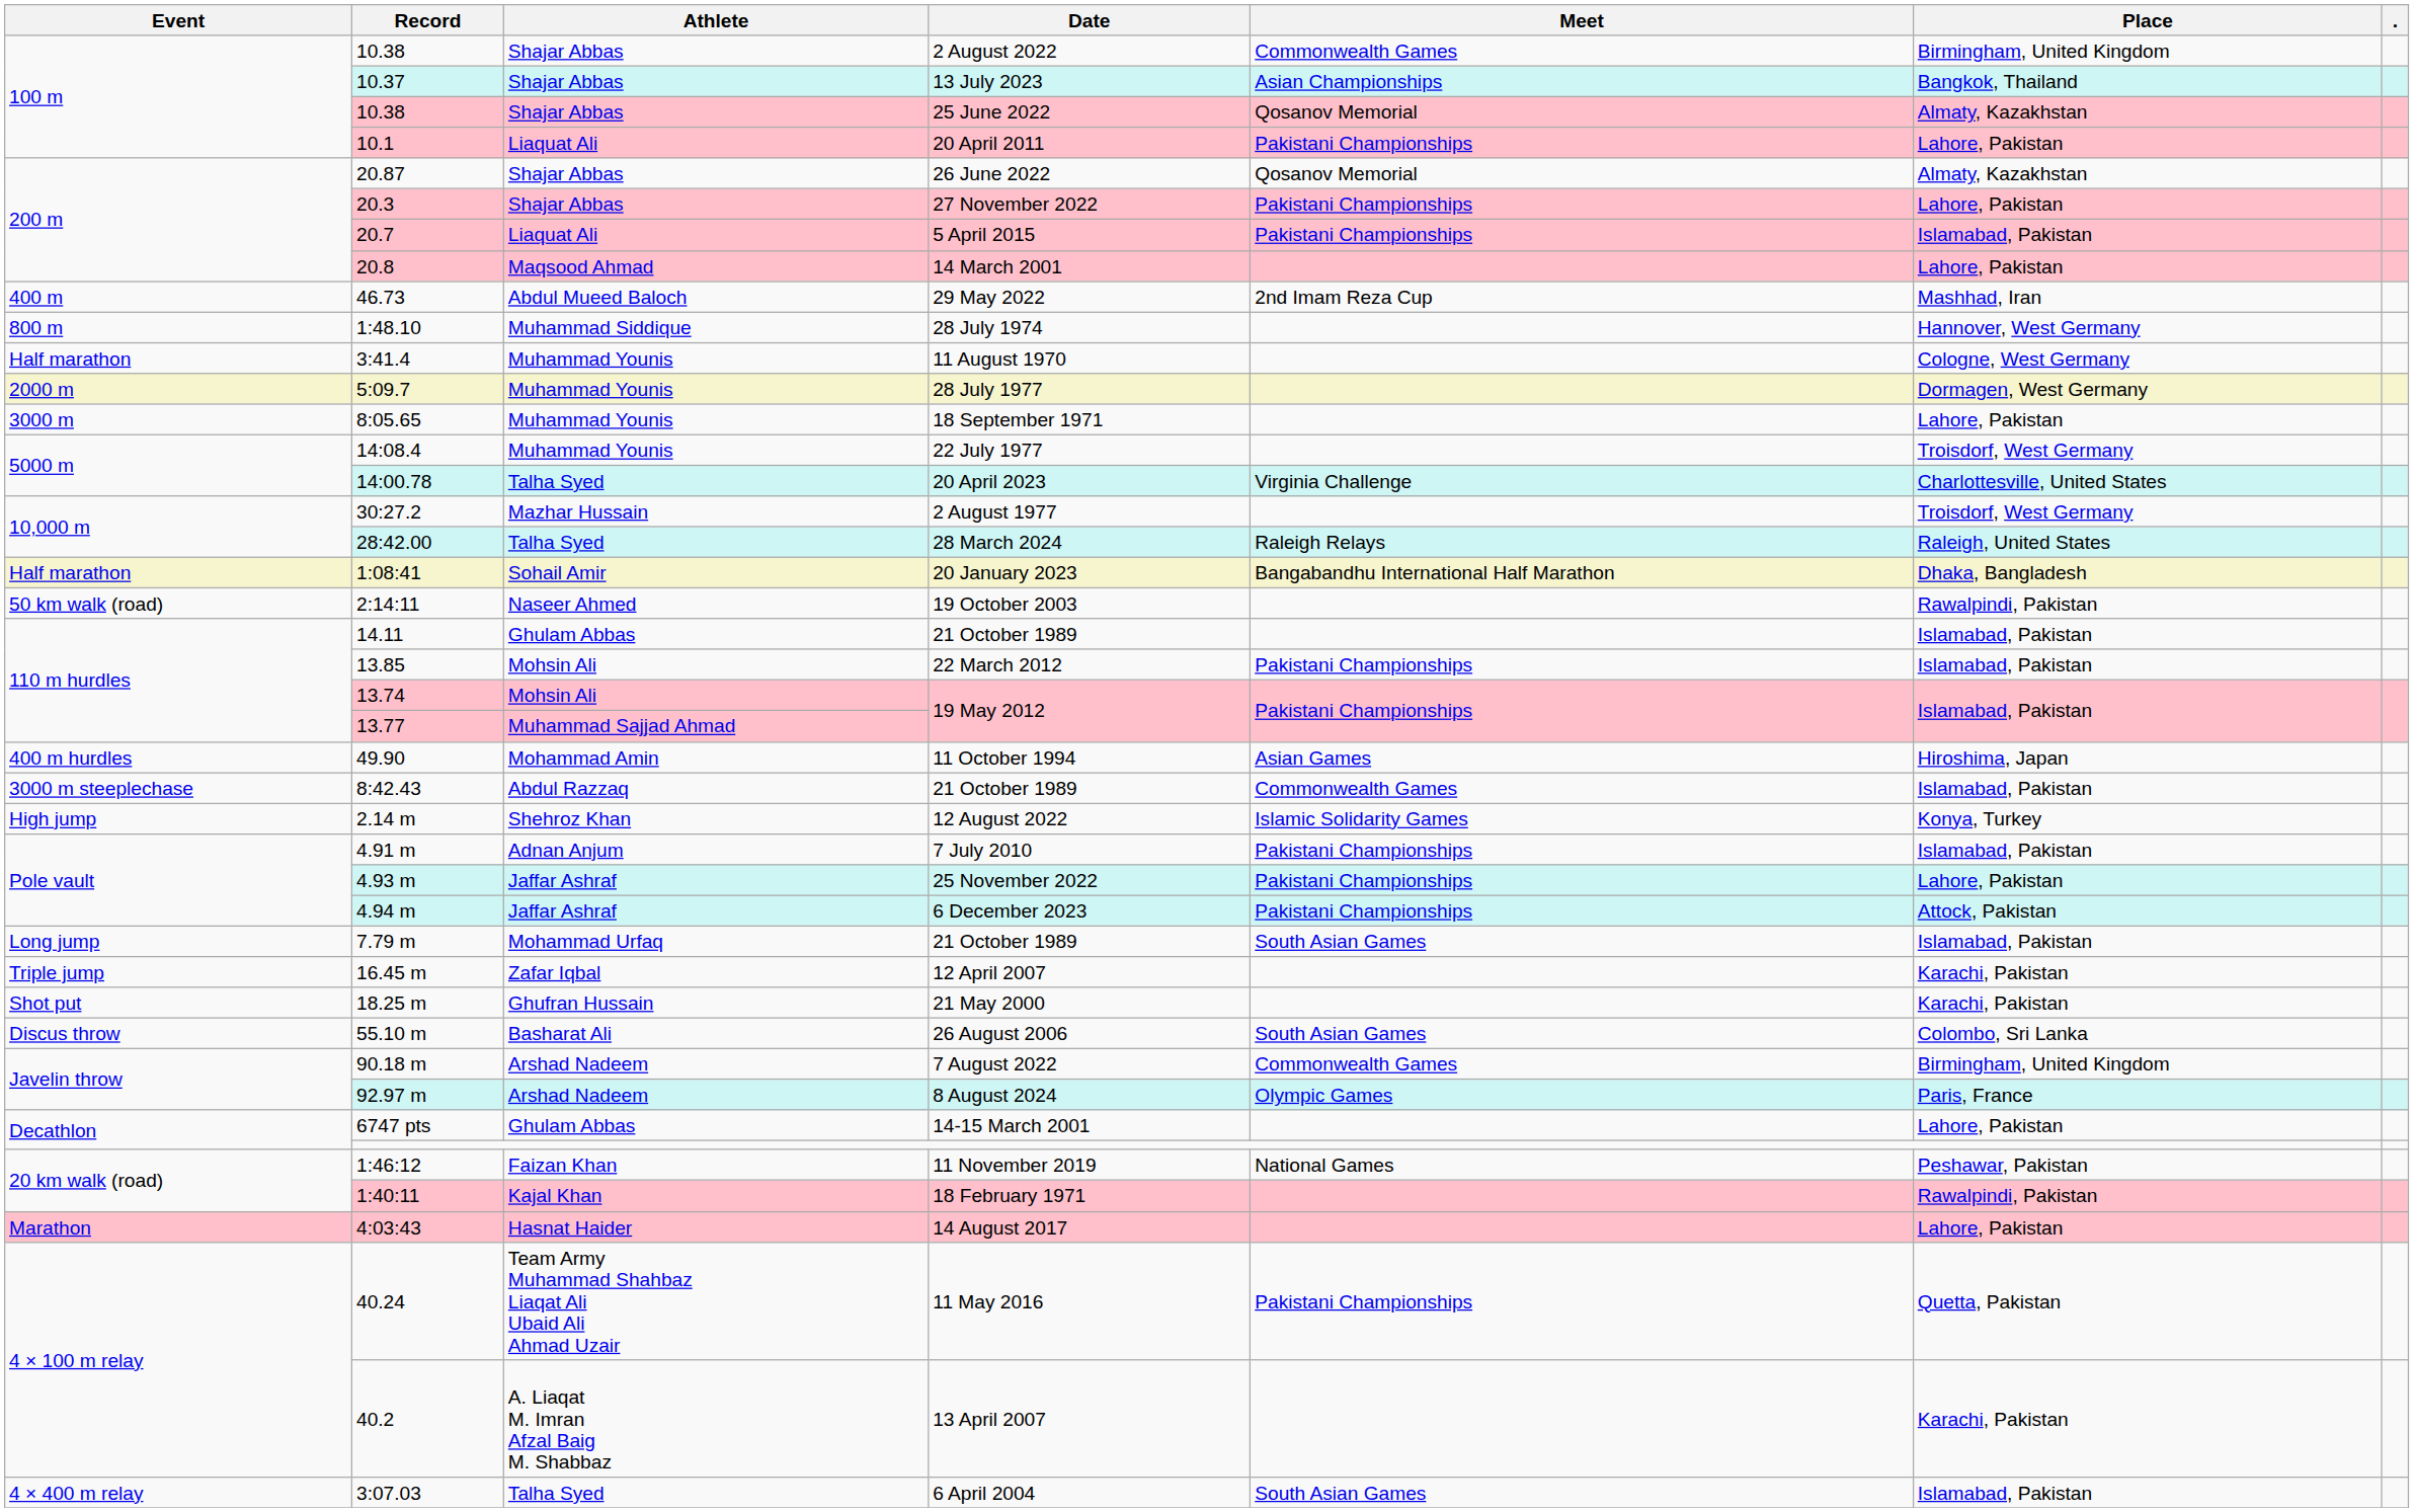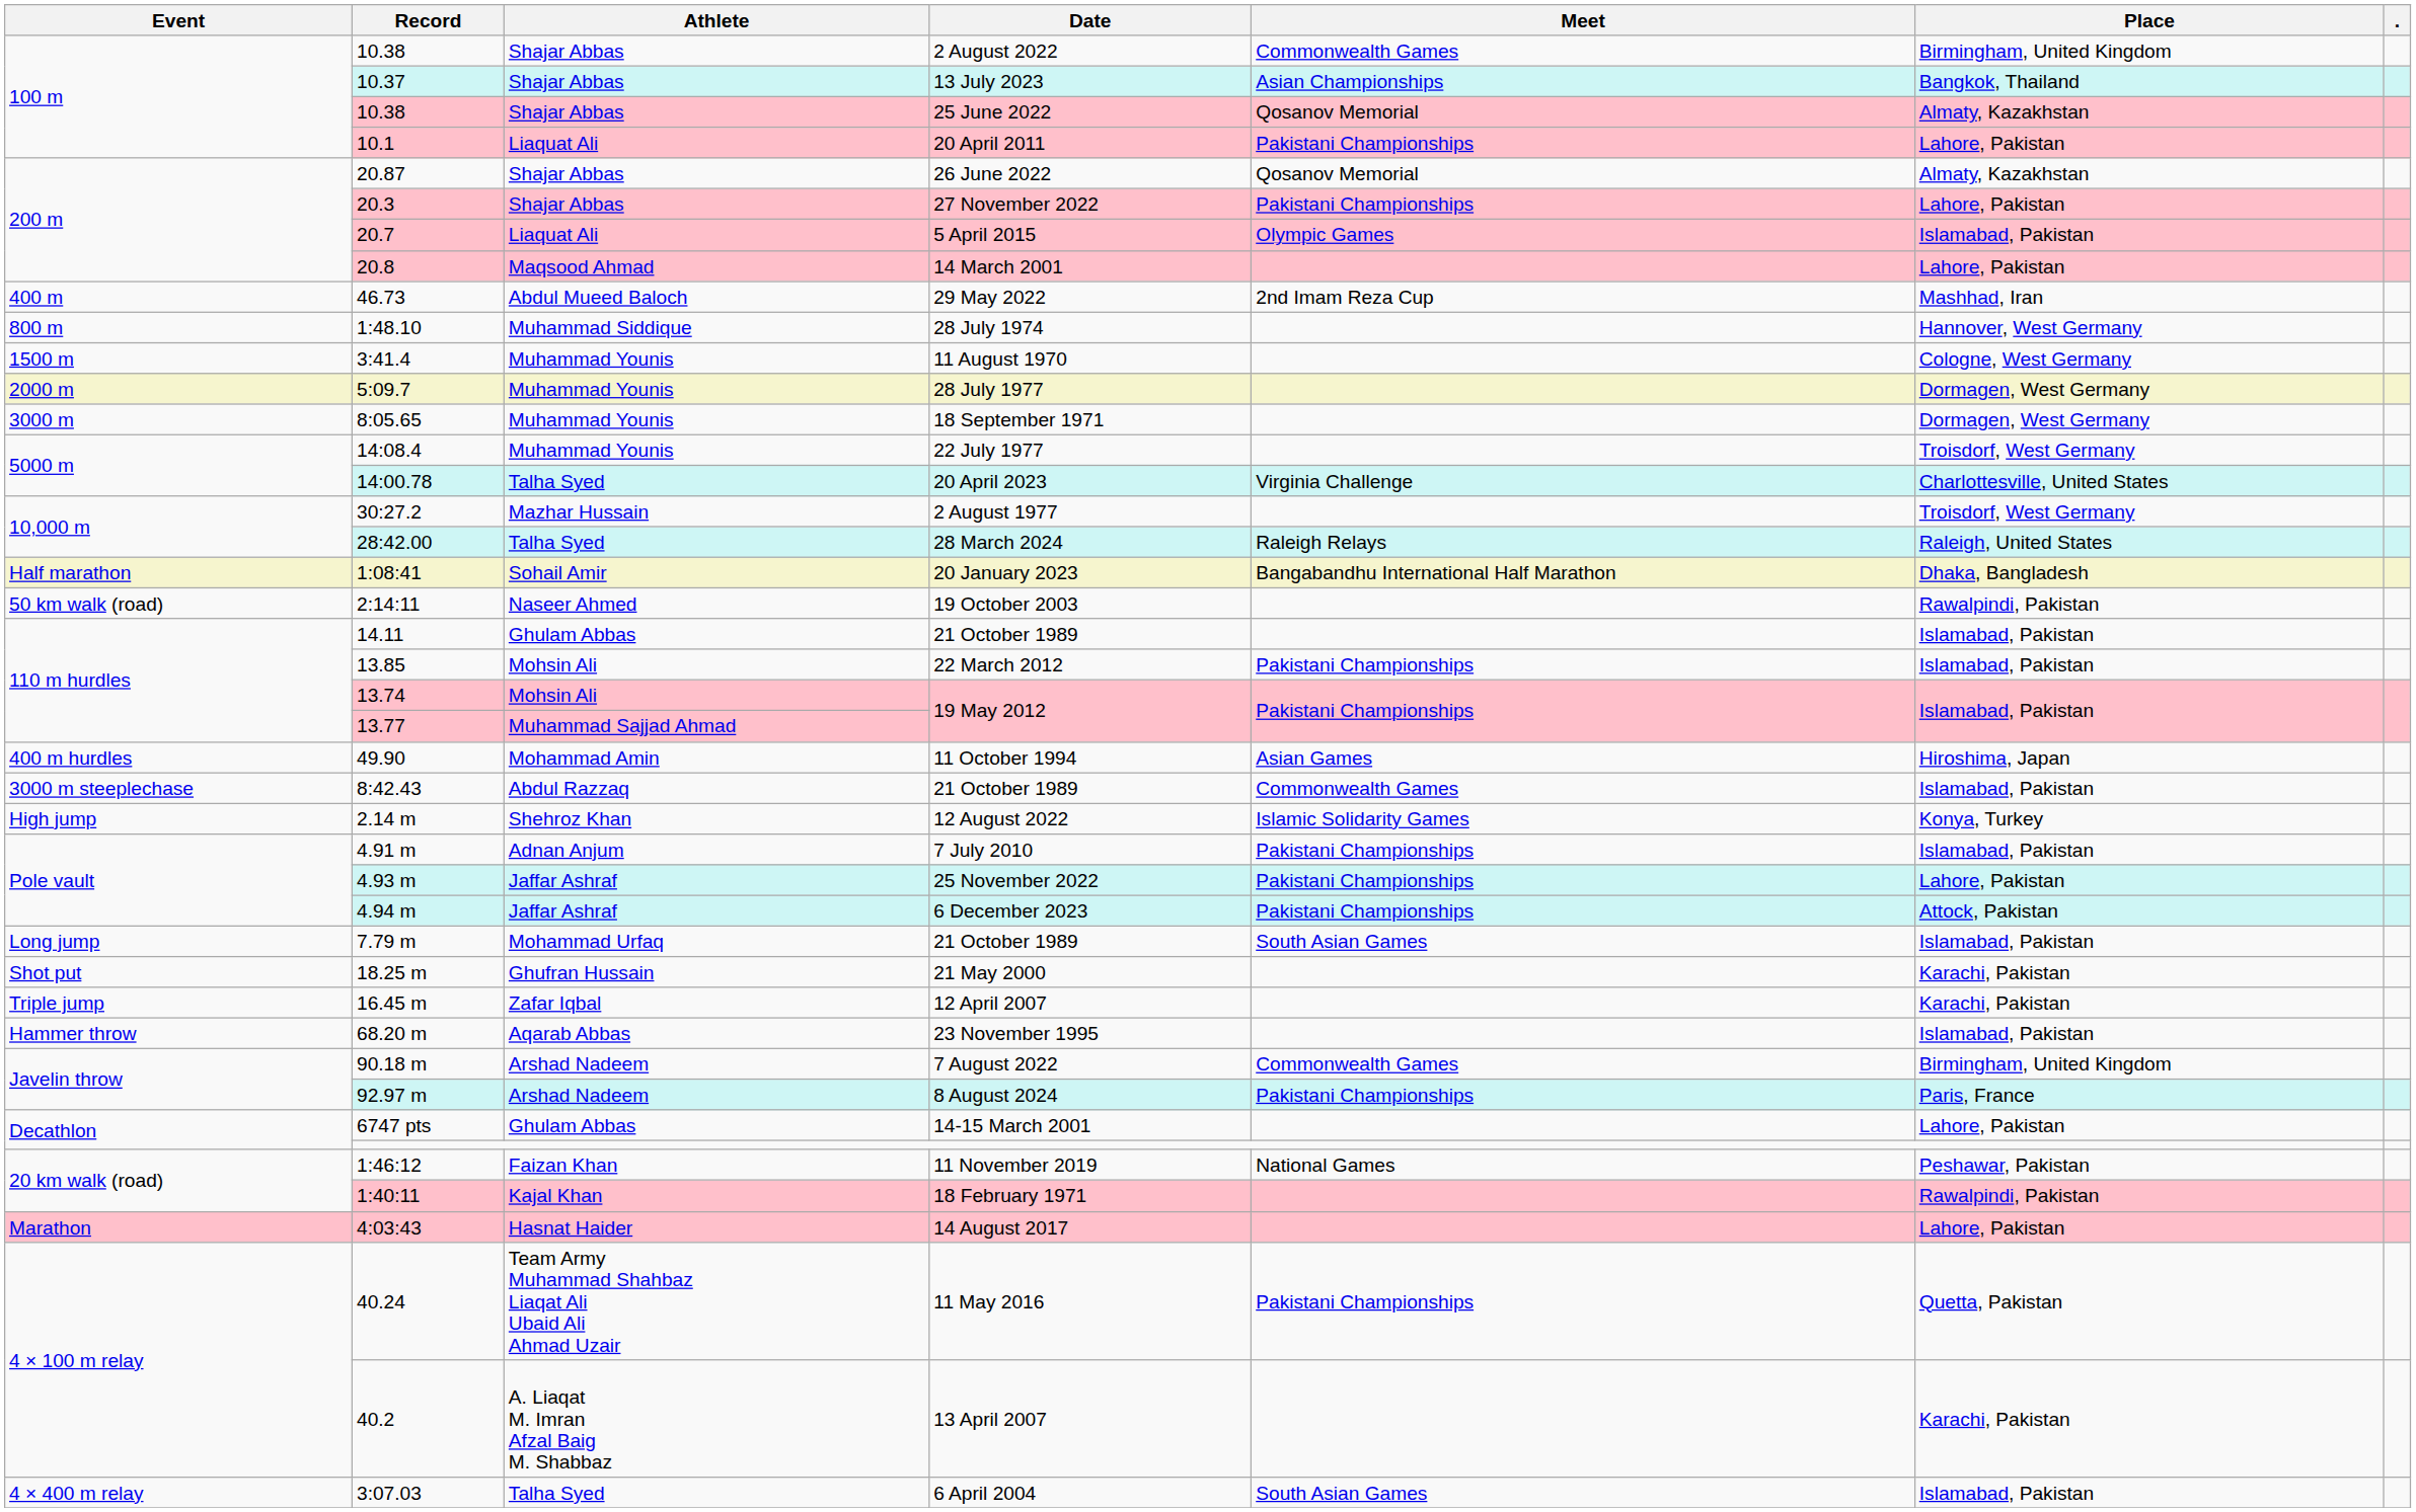5 April 2015 | Meet: Pakistani Championships -> Olympic Games
11 August 1970 | Event: Half marathon -> 1500 m
18 September 1971 | Place: Lahore, Pakistan -> Dormagen, West Germany
rows swapped: 12 April 2007 <-> 21 May 2000
- row: Discus throw | 55.10 m | Basharat Ali | 26 August 2006 | South Asian Games | Colombo, Sri Lanka
+ row: Hammer throw | 68.20 m | Aqarab Abbas | 23 November 1995 | Islamabad, Pakistan
8 August 2024 | Meet: Olympic Games -> Pakistani Championships
